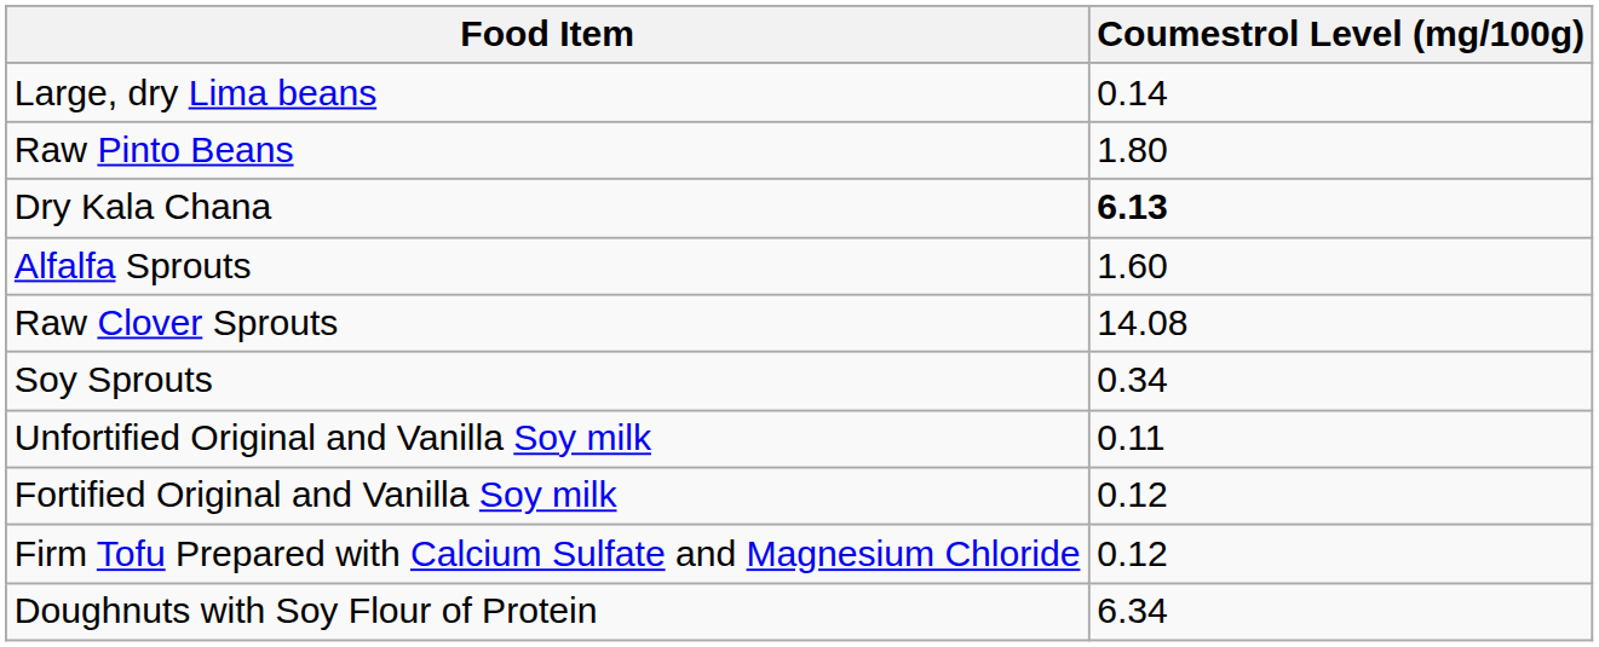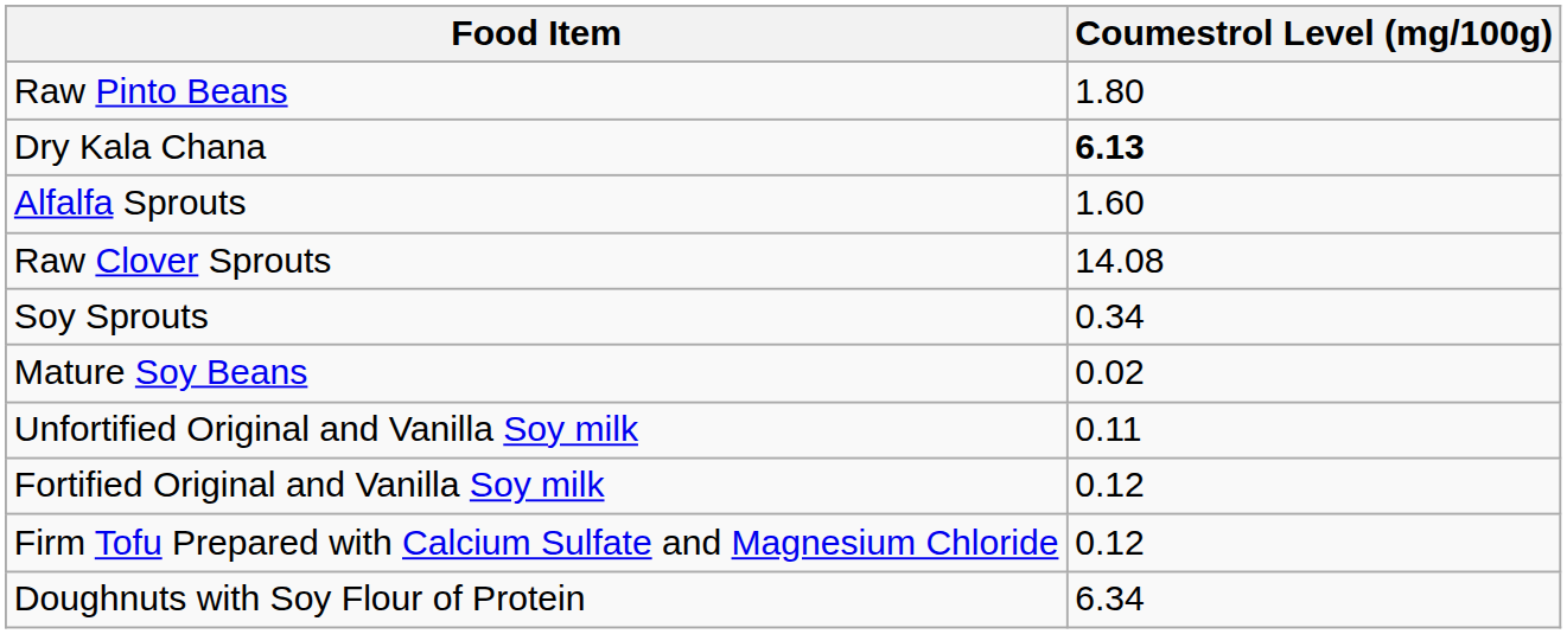- row: Large, dry Lima beans | 0.14
+ row: Mature Soy Beans | 0.02
